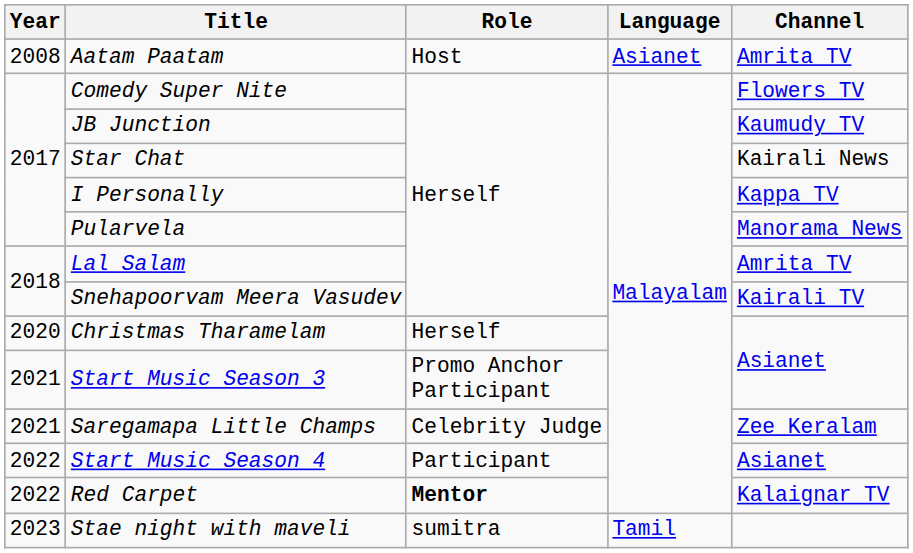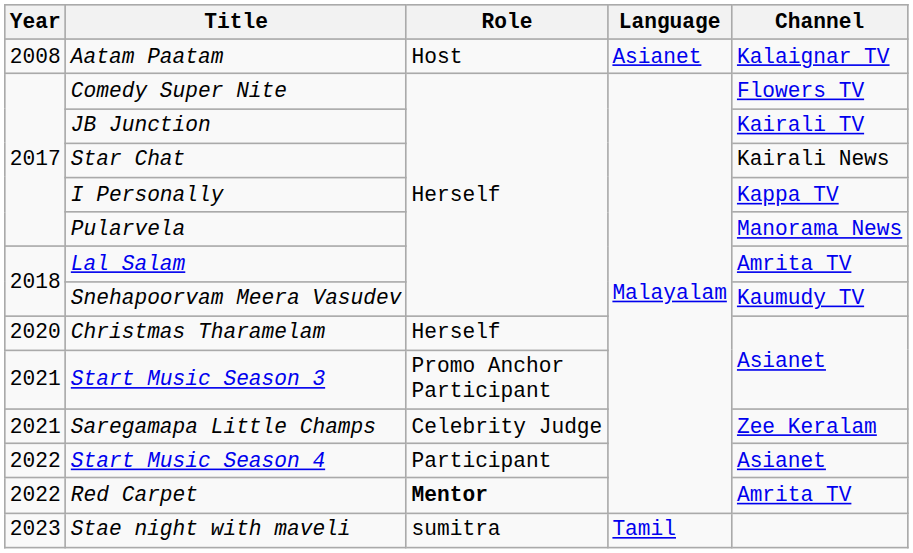Aatam Paatam | Channel: Amrita TV -> Kalaignar TV
JB Junction | Channel: Kaumudy TV -> Kairali TV
Snehapoorvam Meera Vasudev | Channel: Kairali TV -> Kaumudy TV
Red Carpet | Channel: Kalaignar TV -> Amrita TV
